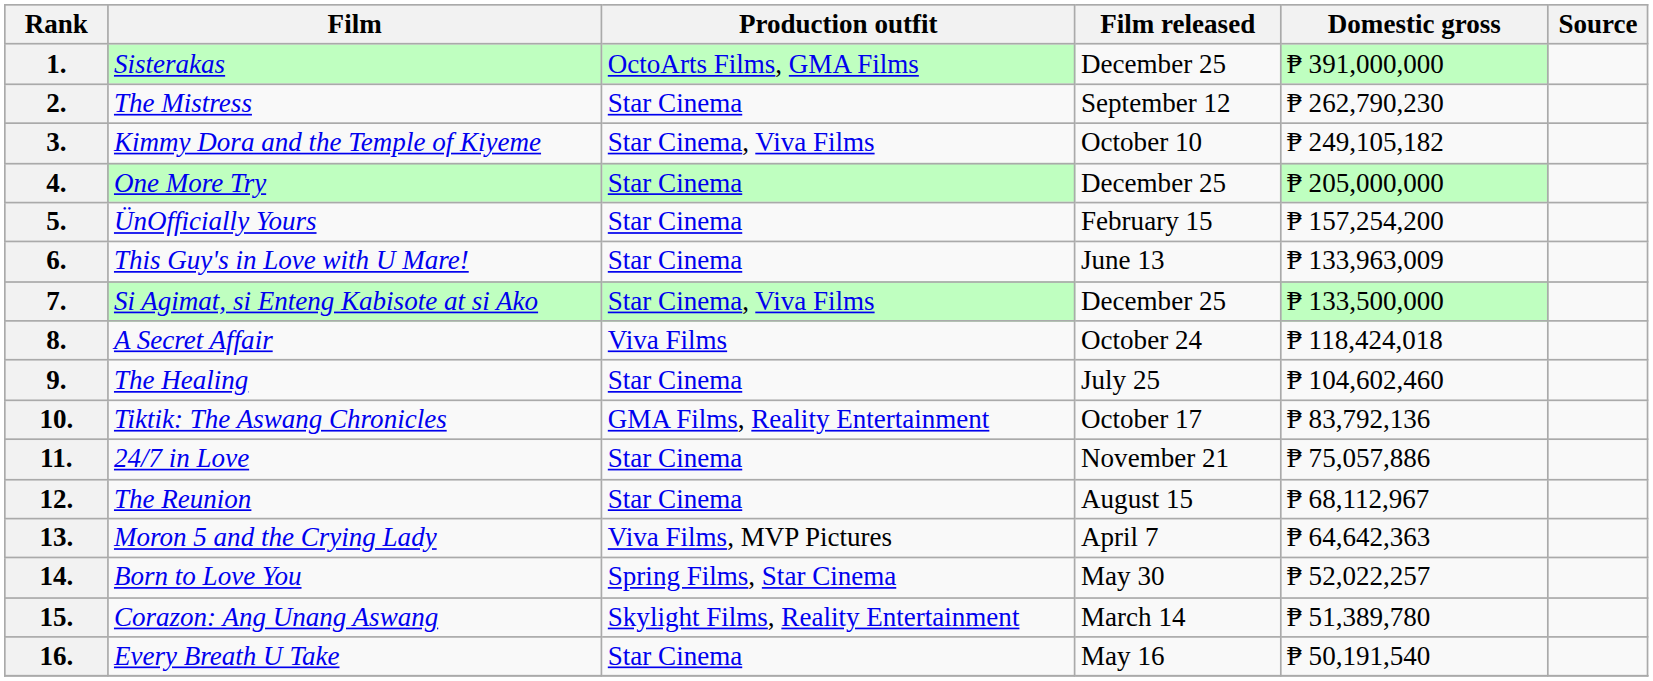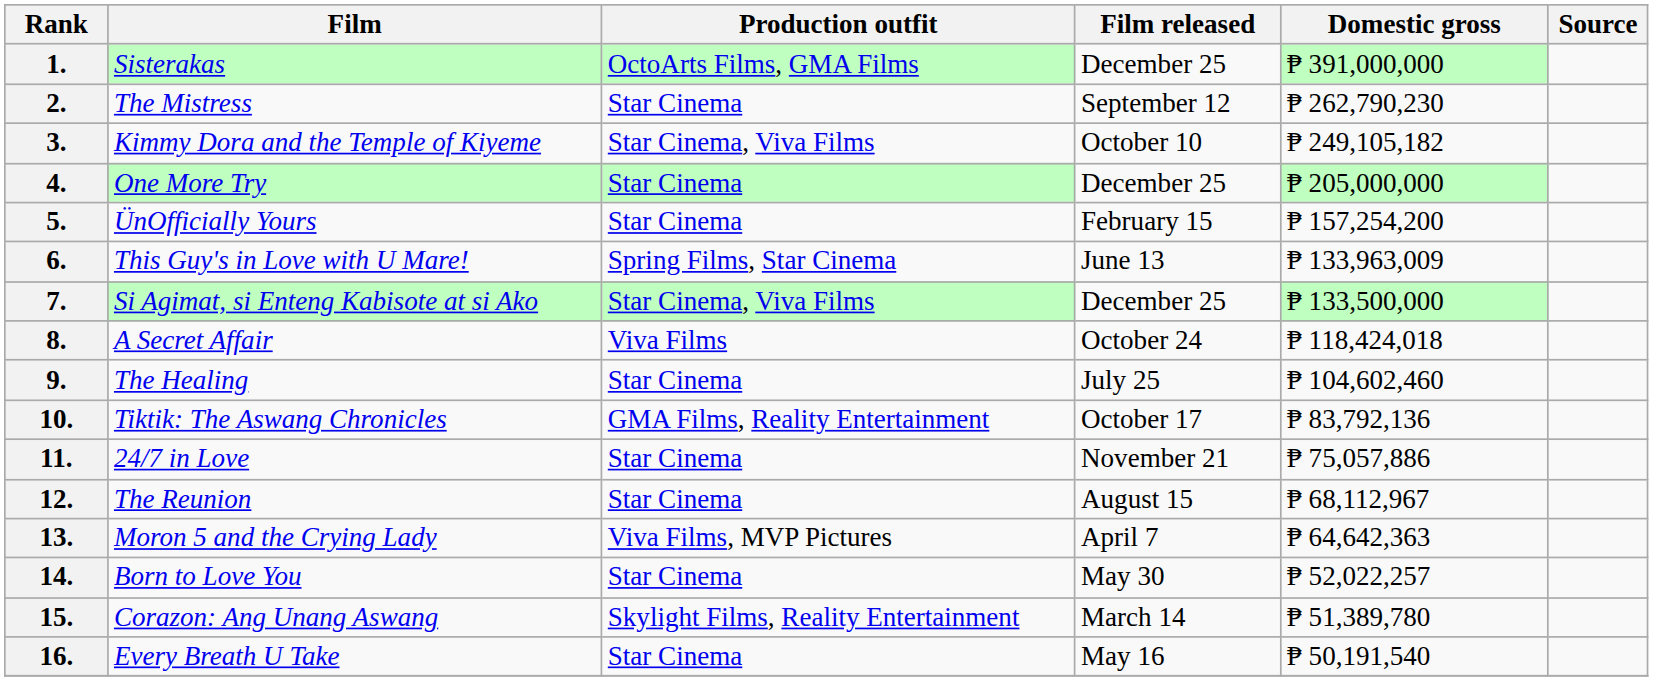6. | Production outfit: Star Cinema -> Spring Films, Star Cinema
14. | Production outfit: Spring Films, Star Cinema -> Star Cinema
